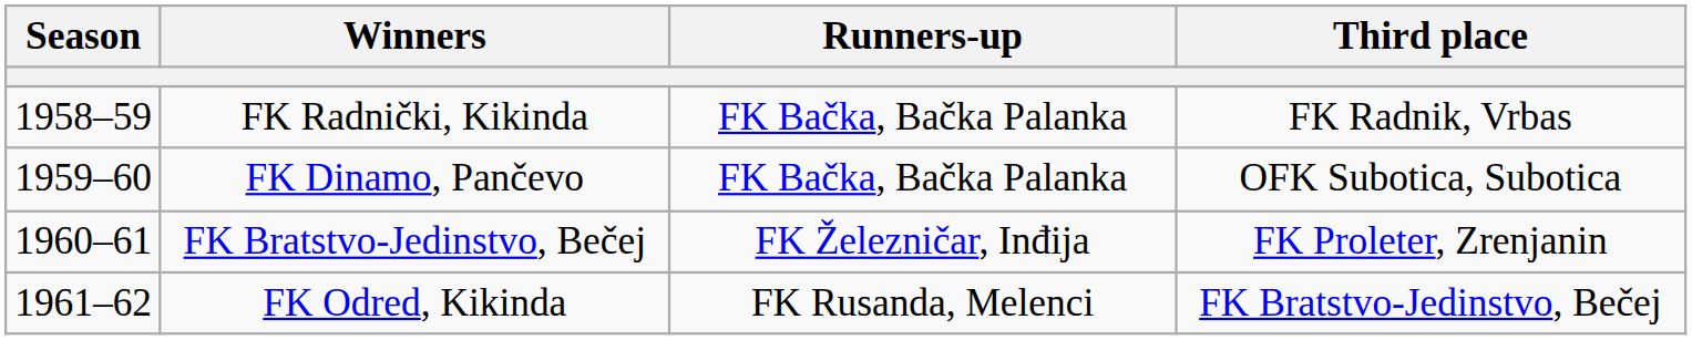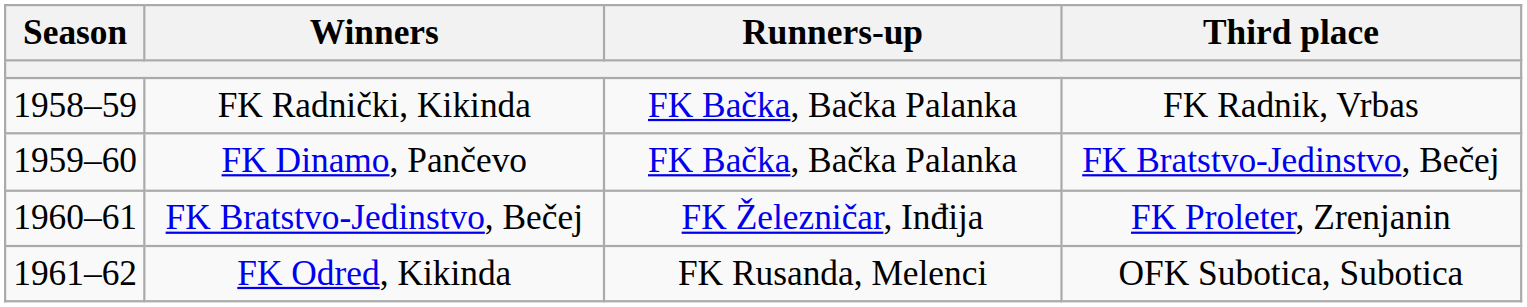FK Dinamo, Pančevo | Third place: OFK Subotica, Subotica -> FK Bratstvo-Jedinstvo, Bečej
FK Odred, Kikinda | Third place: FK Bratstvo-Jedinstvo, Bečej -> OFK Subotica, Subotica
